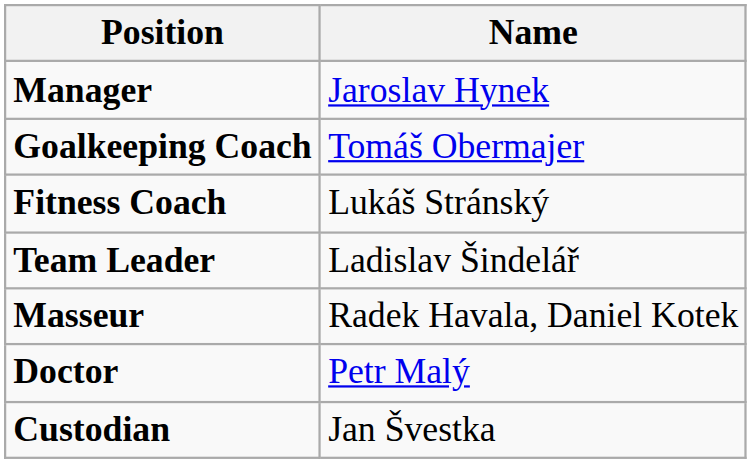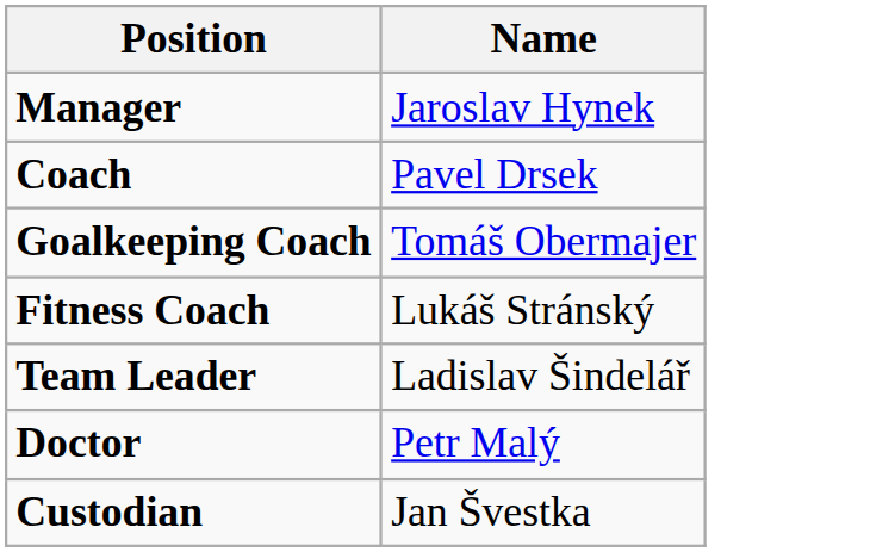+ row: Coach | Pavel Drsek
- row: Masseur | Radek Havala, Daniel Kotek
